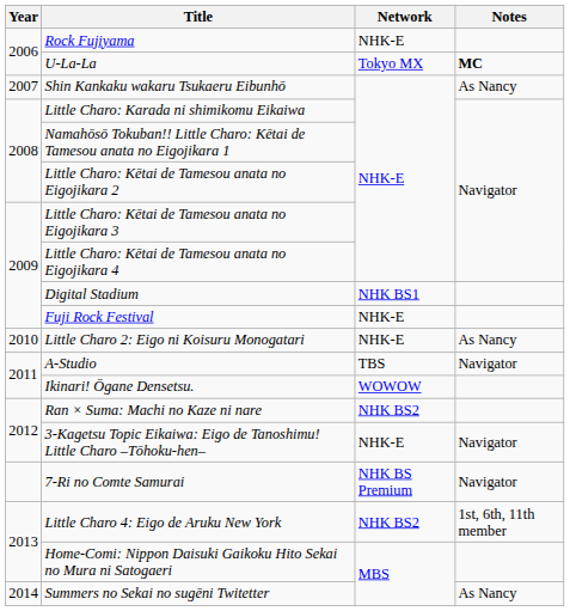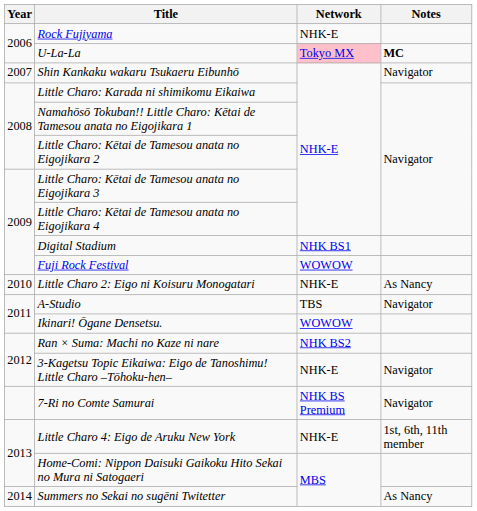U-La-La | Network: no background -> pink background
Shin Kankaku wakaru Tsukaeru Eibunhō | Notes: As Nancy -> Navigator
Fuji Rock Festival | Network: NHK-E -> WOWOW
Little Charo 4: Eigo de Aruku New York | Network: NHK BS2 -> NHK-E
